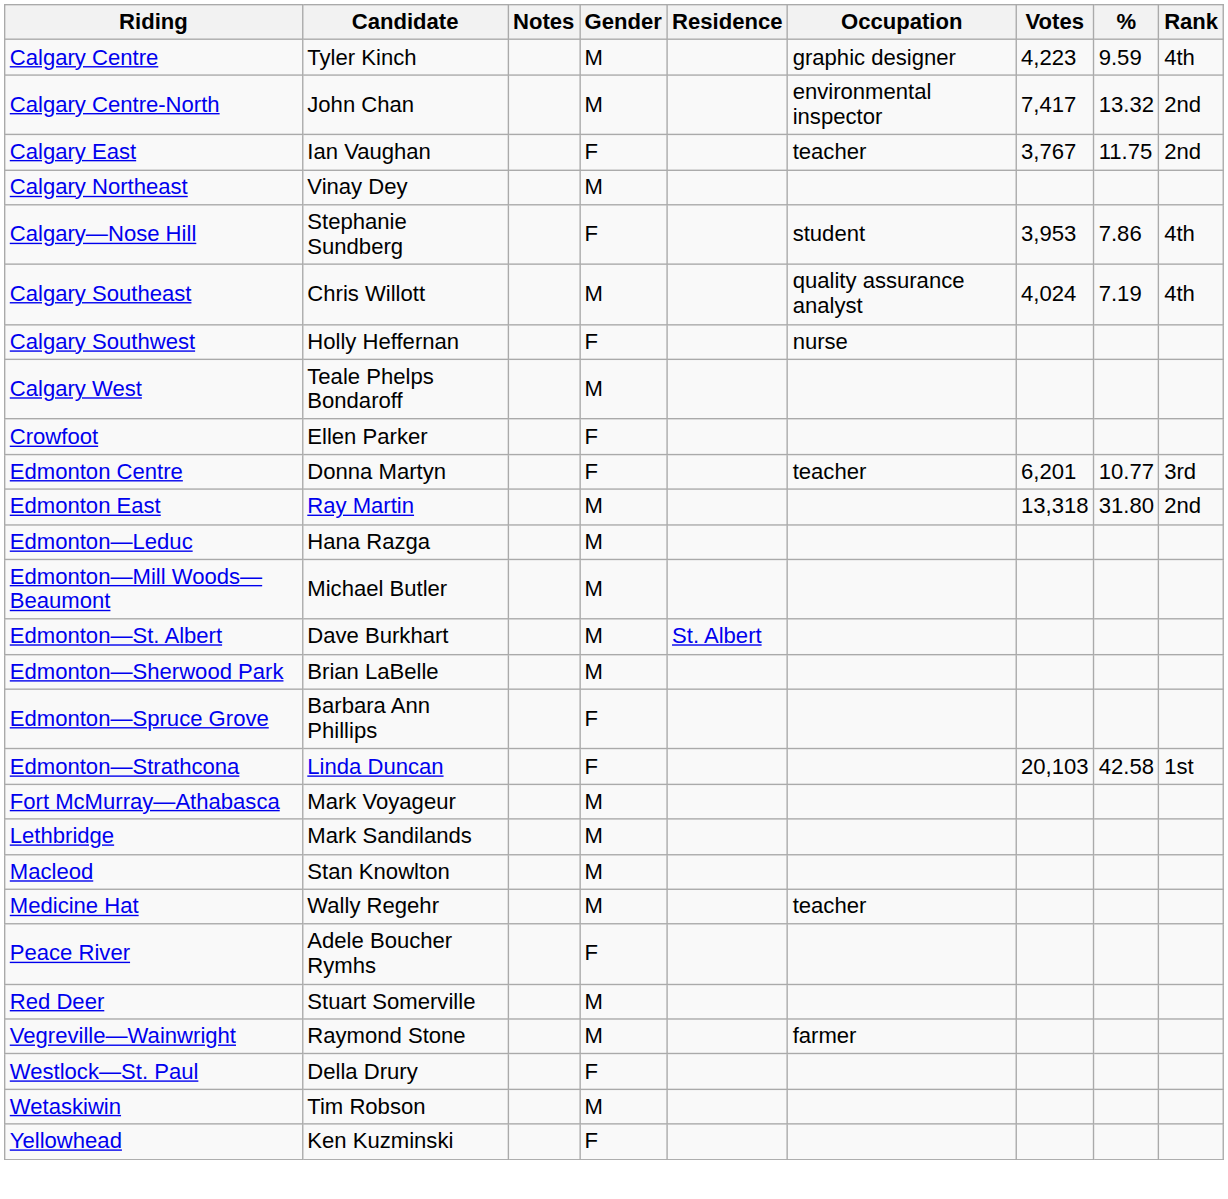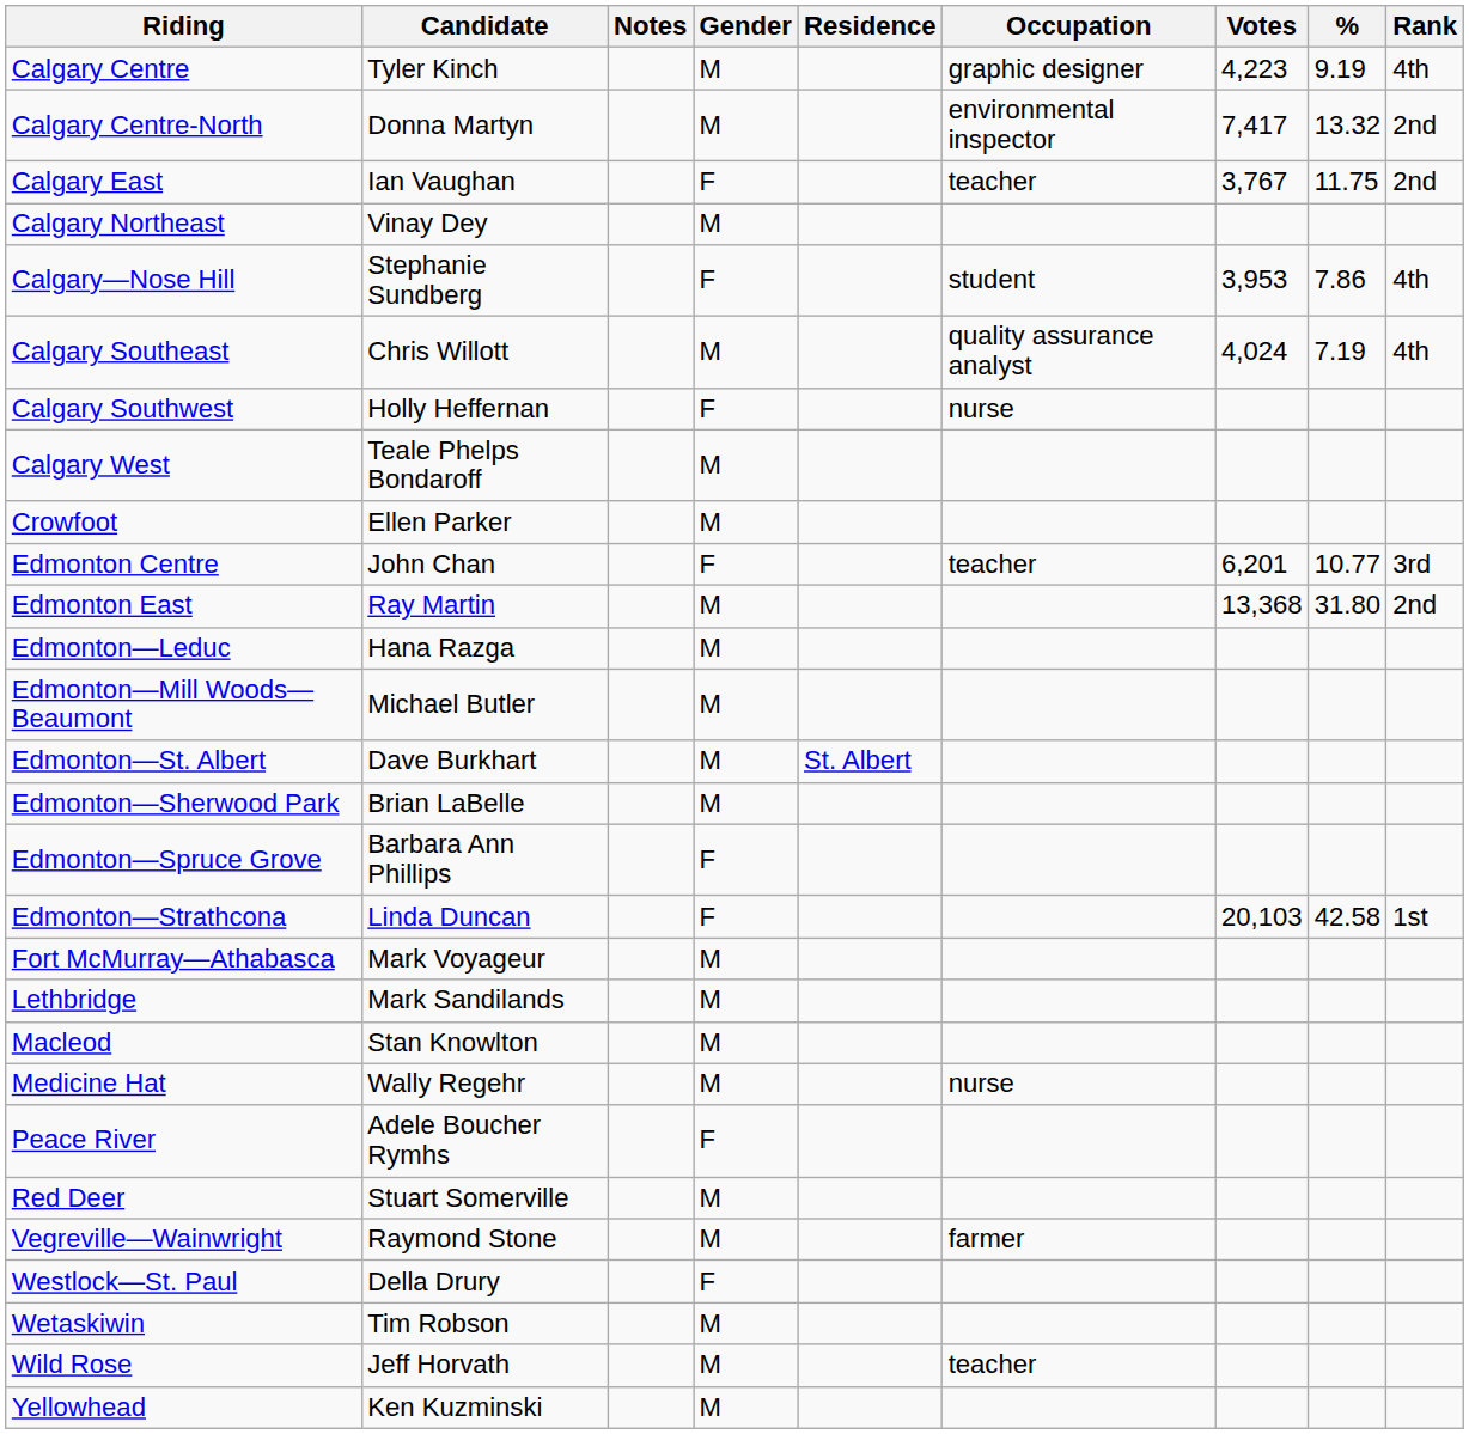Calgary Centre | %: 9.59 -> 9.19
Calgary Centre-North | Candidate: John Chan -> Donna Martyn
Crowfoot | Gender: F -> M
Edmonton Centre | Candidate: Donna Martyn -> John Chan
Edmonton East | Votes: 13,318 -> 13,368
Medicine Hat | Occupation: teacher -> nurse
+ row: Wild Rose | Jeff Horvath | M | teacher
Yellowhead | Gender: F -> M
